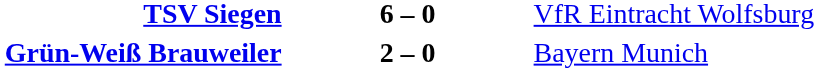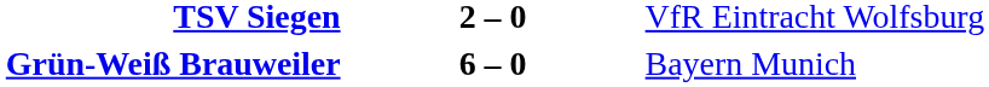TSV Siegen | column 2: 6 – 0 -> 2 – 0
Grün-Weiß Brauweiler | column 2: 2 – 0 -> 6 – 0
